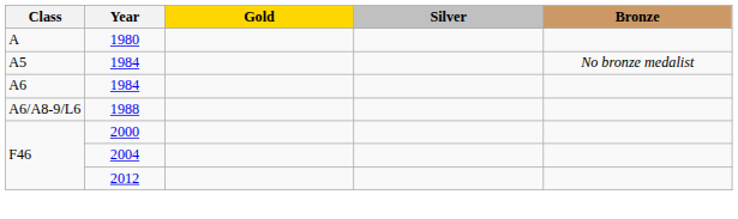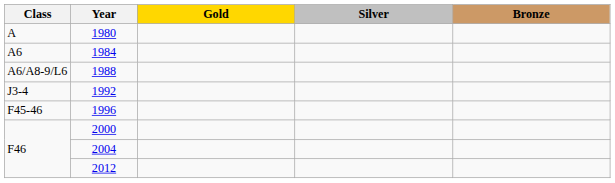- row: A5 | 1984 | No bronze medalist
+ row: J3-4 | 1992
+ row: F45-46 | 1996
